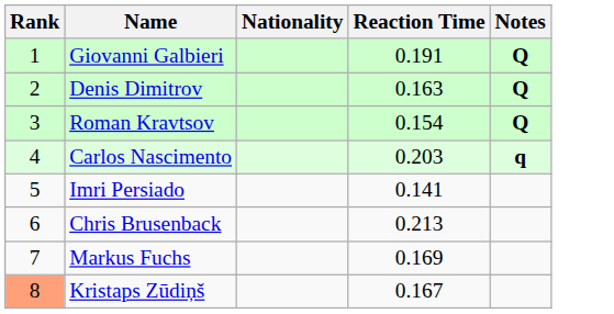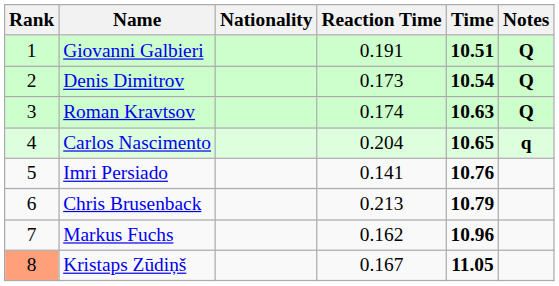+ column: Time | 10.51 | 10.54 | 10.63 | 10.65 | 10.76 | 10.79 | 10.96 | 11.05
Denis Dimitrov | Reaction Time: 0.163 -> 0.173
Roman Kravtsov | Reaction Time: 0.154 -> 0.174
Carlos Nascimento | Reaction Time: 0.203 -> 0.204
Markus Fuchs | Reaction Time: 0.169 -> 0.162
